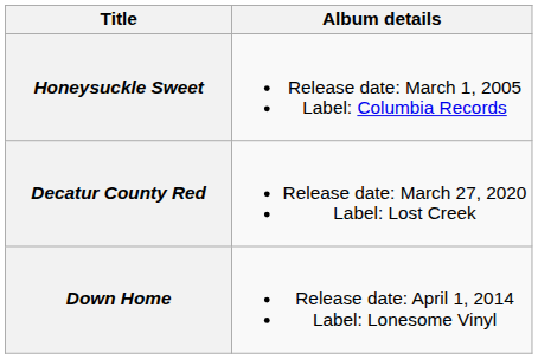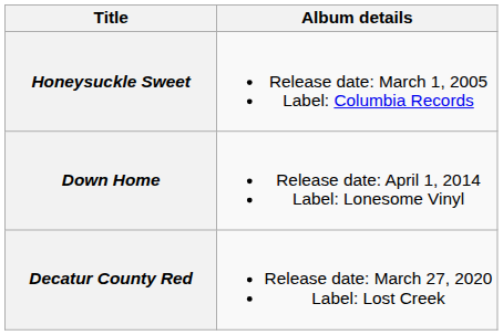rows swapped: Down Home <-> Decatur County Red
